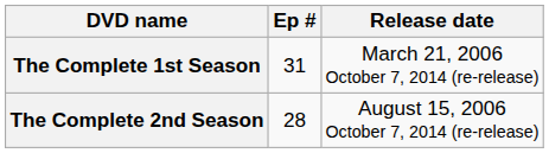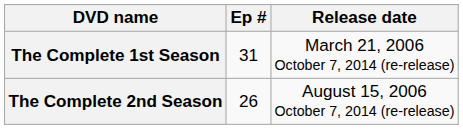The Complete 2nd Season | Ep #: 28 -> 26
